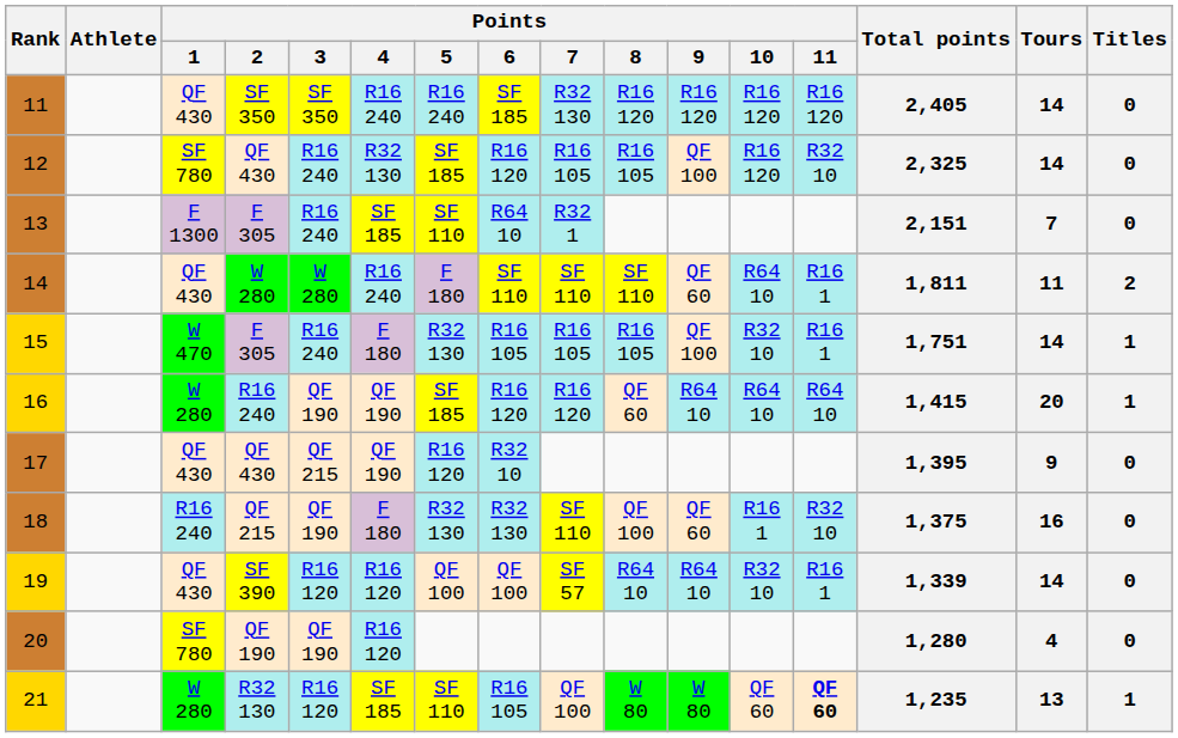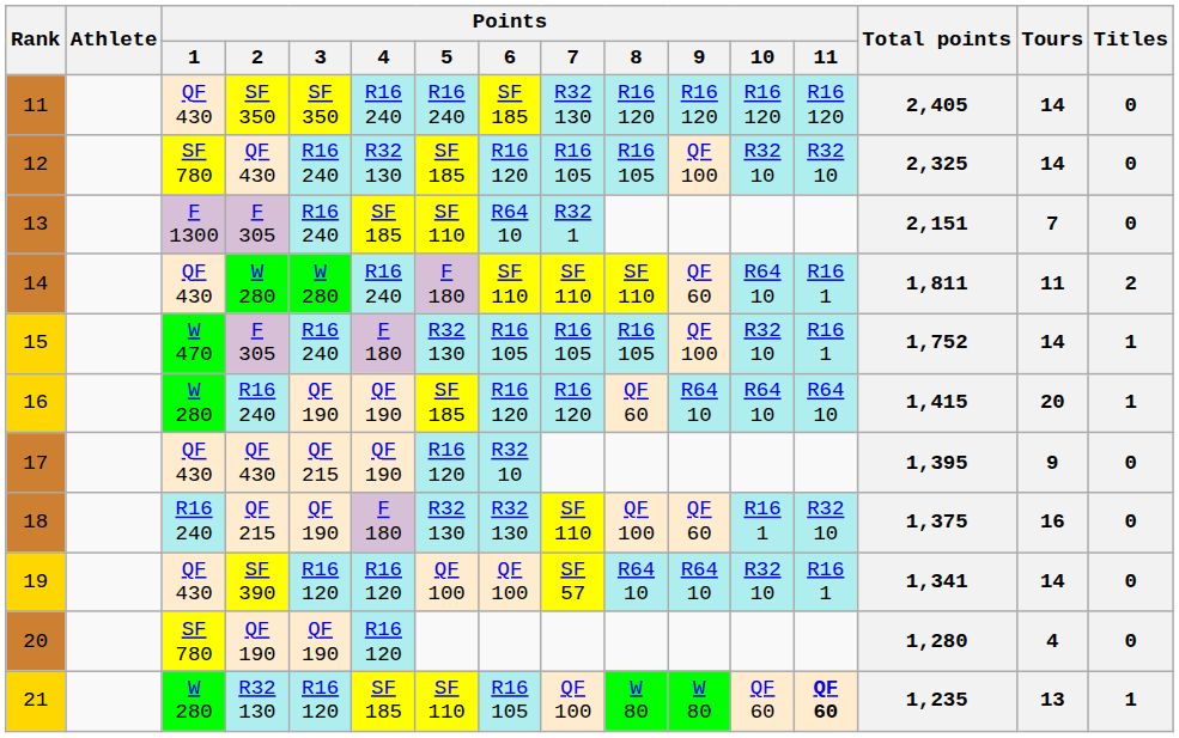12 | Points / 10: R16 120 -> R32 10
15 | Total points: 1,751 -> 1,752
19 | Total points: 1,339 -> 1,341
